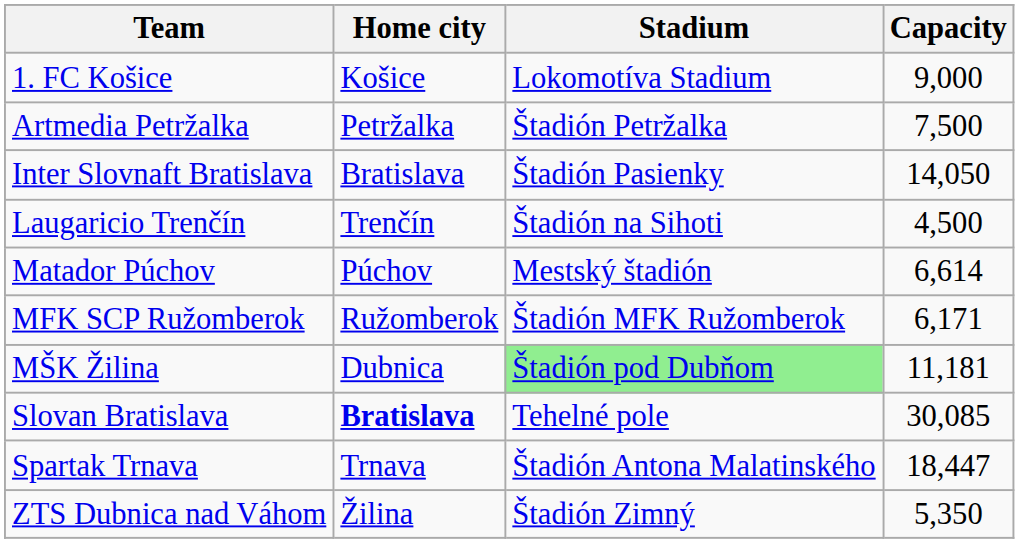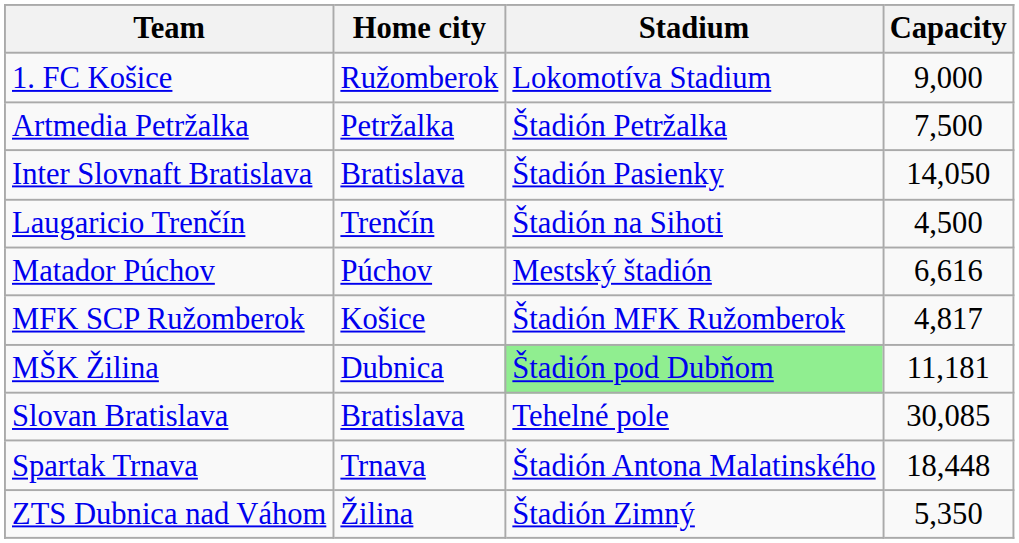1. FC Košice | Home city: Košice -> Ružomberok
Matador Púchov | Capacity: 6,614 -> 6,616
MFK SCP Ružomberok | Home city: Ružomberok -> Košice
MFK SCP Ružomberok | Capacity: 6,171 -> 4,817
Slovan Bratislava | Home city: bold -> normal
Spartak Trnava | Capacity: 18,447 -> 18,448
